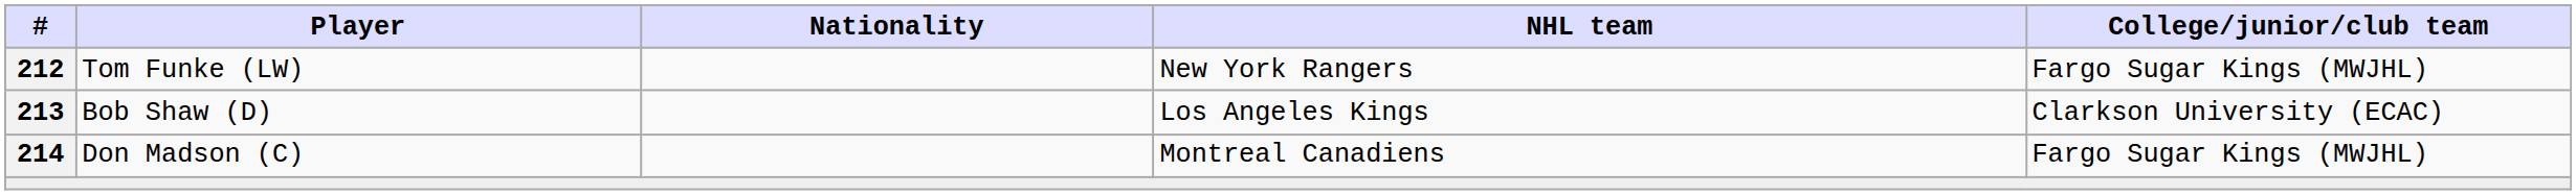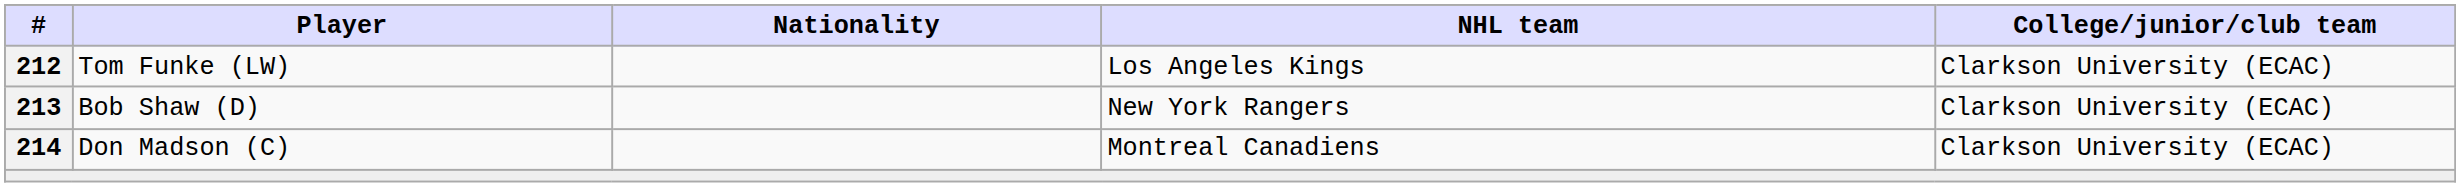Tom Funke (LW) | NHL team: New York Rangers -> Los Angeles Kings
Tom Funke (LW) | College/junior/club team: Fargo Sugar Kings (MWJHL) -> Clarkson University (ECAC)
Bob Shaw (D) | NHL team: Los Angeles Kings -> New York Rangers
Don Madson (C) | College/junior/club team: Fargo Sugar Kings (MWJHL) -> Clarkson University (ECAC)
